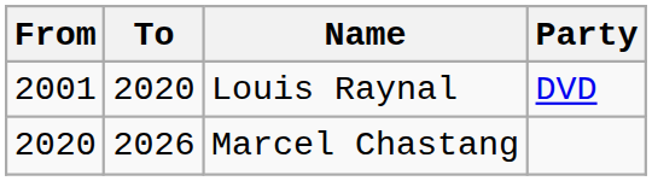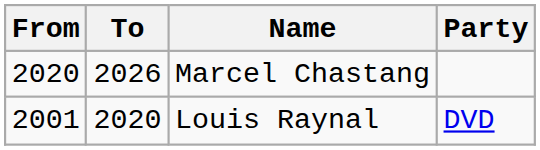rows swapped: Louis Raynal <-> Marcel Chastang
